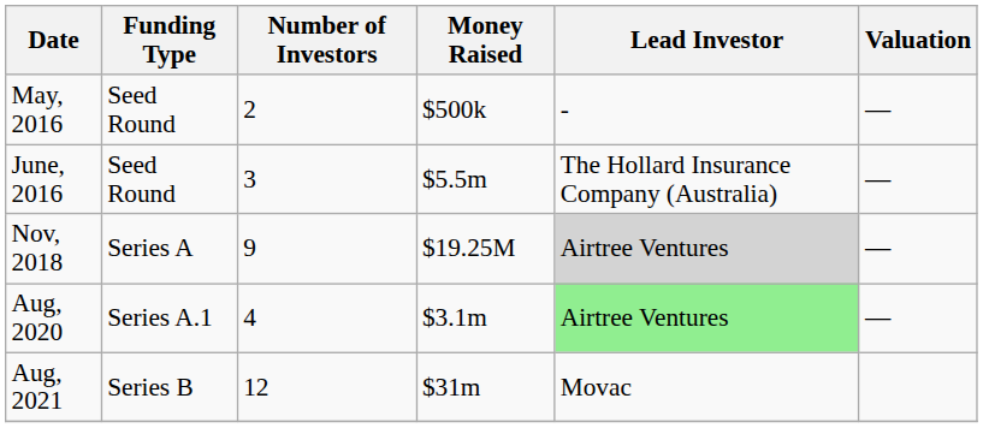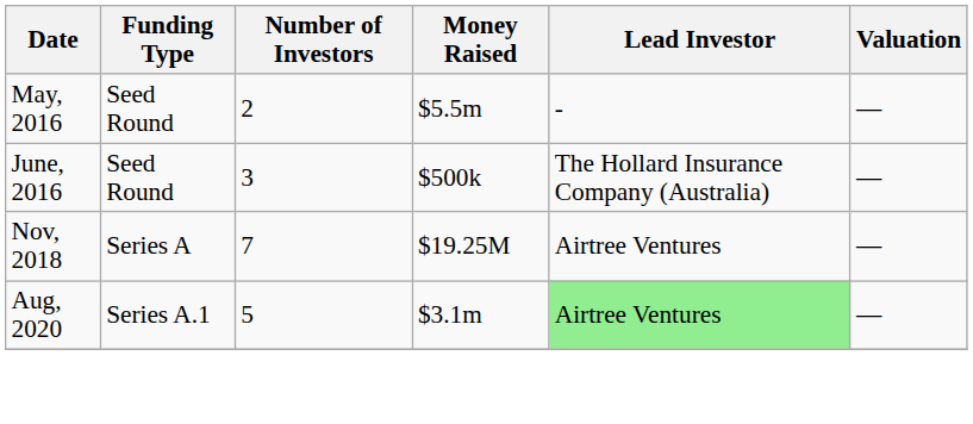May, 2016 | Money Raised: $500k -> $5.5m
June, 2016 | Money Raised: $5.5m -> $500k
Nov, 2018 | Number of Investors: 9 -> 7
Nov, 2018 | Lead Investor: lightgrey background -> no background
Aug, 2020 | Number of Investors: 4 -> 5
- row: Aug, 2021 | Series B | 12 | $31m | Movac
